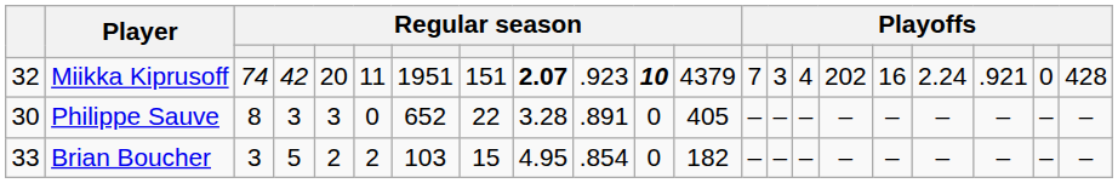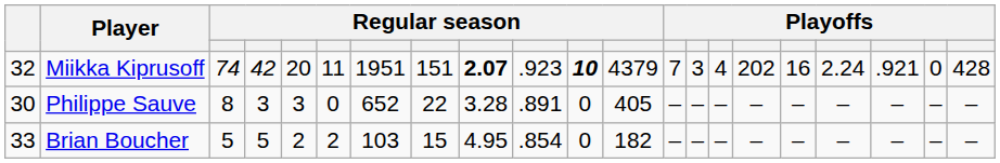Brian Boucher | column 3: 3 -> 5
